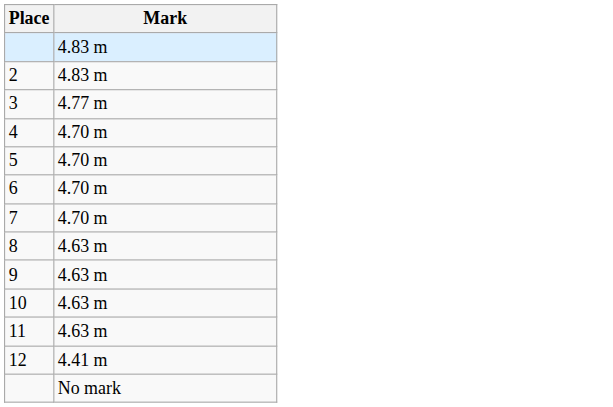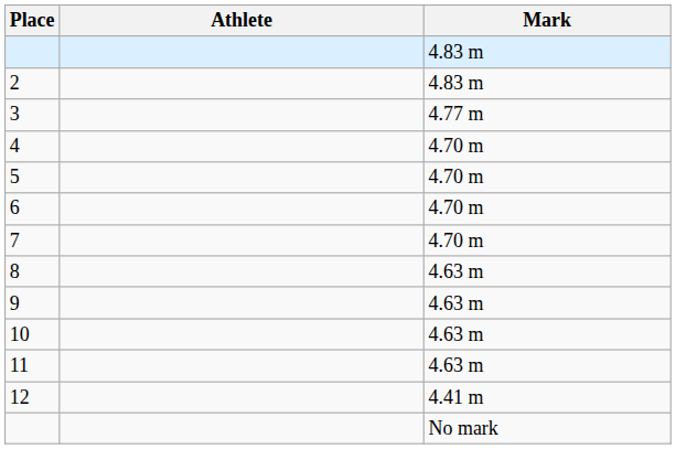+ column: Athlete
